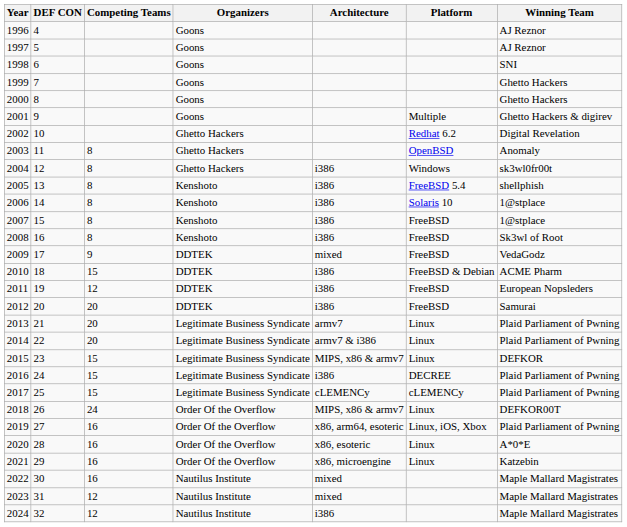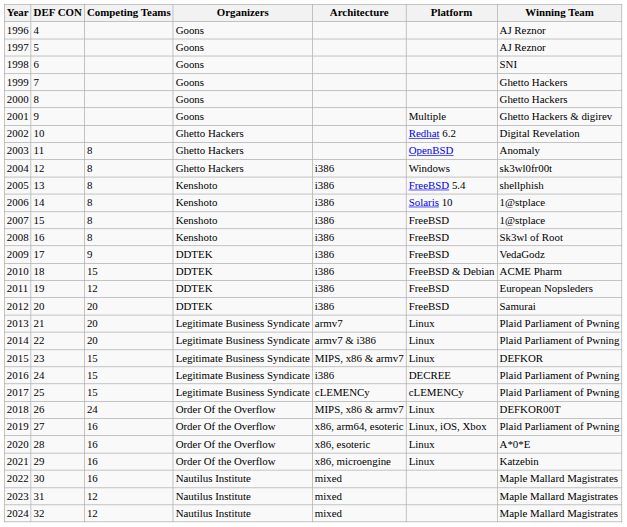2009 | Architecture: mixed -> i386
2024 | Architecture: i386 -> mixed
